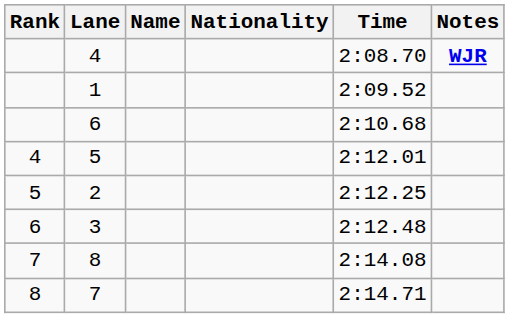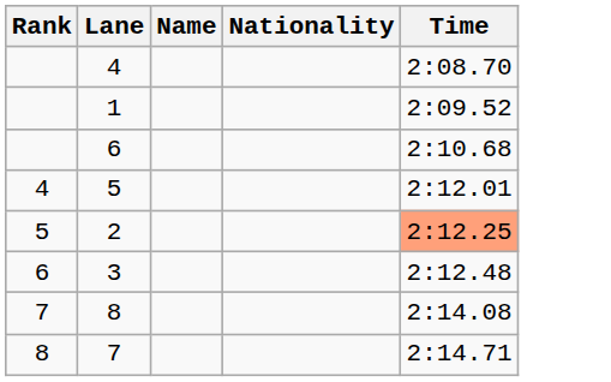- column: Notes | WJR
2 | Time: no background -> lightsalmon background
